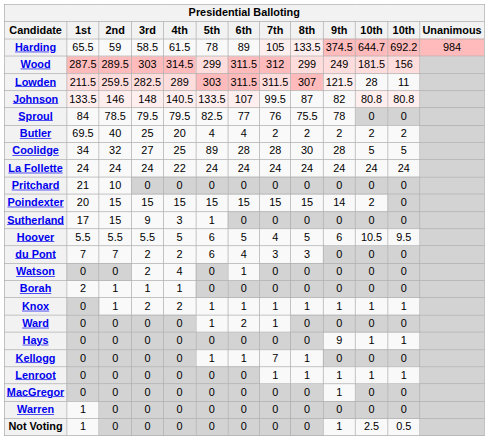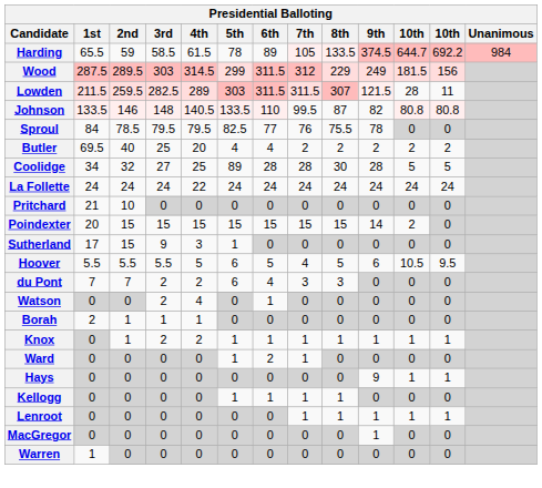Wood | 8th: 299 -> 229
Johnson | 6th: 107 -> 110
Kellogg | 7th: 7 -> 1
- row: Not Voting | 1 | 0 | 0 | 0 | 0 | 0 | 0 | 0 | 1 | 2.5 | 0.5
